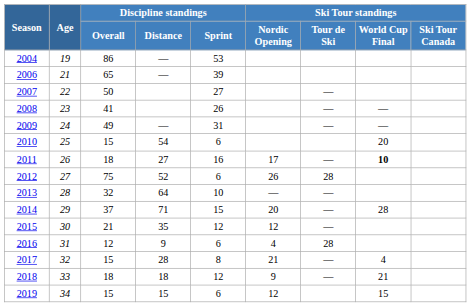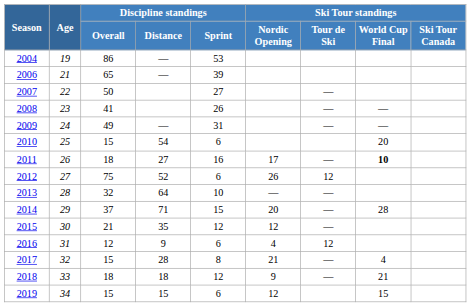2012 | Ski Tour standings / Tour de Ski: 28 -> 12
2016 | Ski Tour standings / Tour de Ski: 28 -> 12
